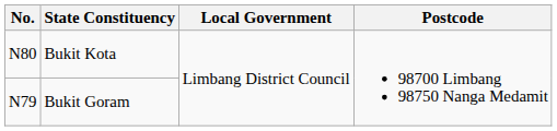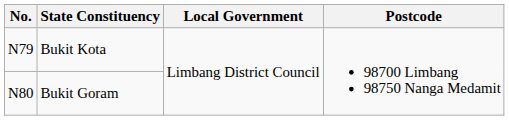Bukit Kota | No.: N80 -> N79
Bukit Goram | No.: N79 -> N80
